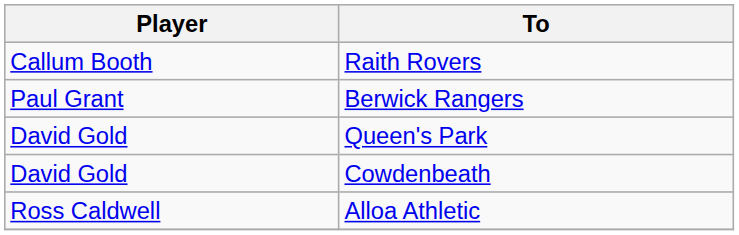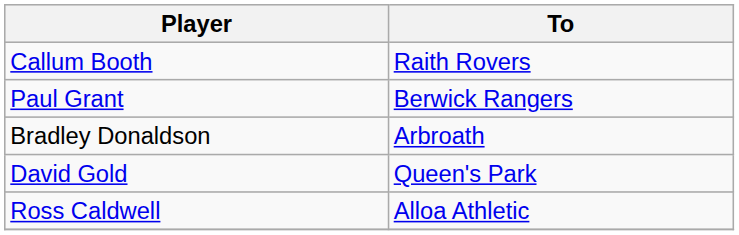+ row: Bradley Donaldson | Arbroath
- row: David Gold | Cowdenbeath
